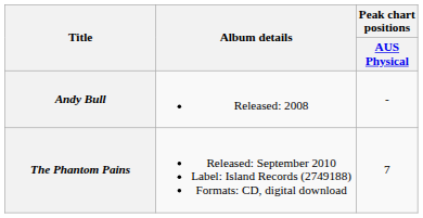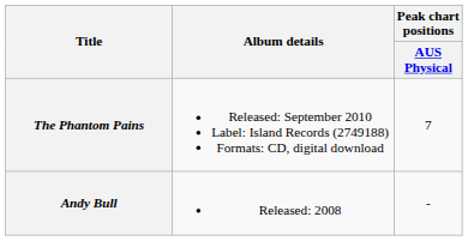rows swapped: Andy Bull <-> The Phantom Pains
